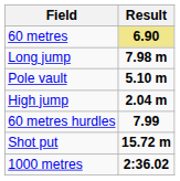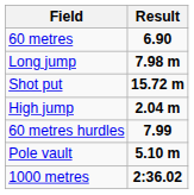60 metres | Result: khaki background -> no background
rows swapped: Shot put <-> Pole vault
